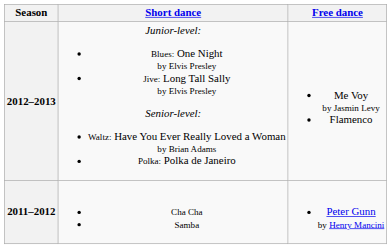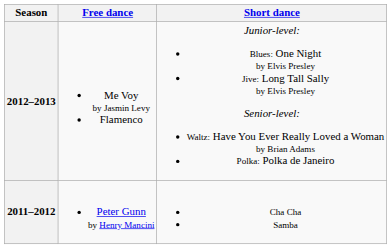columns swapped: Short dance <-> Free dance
